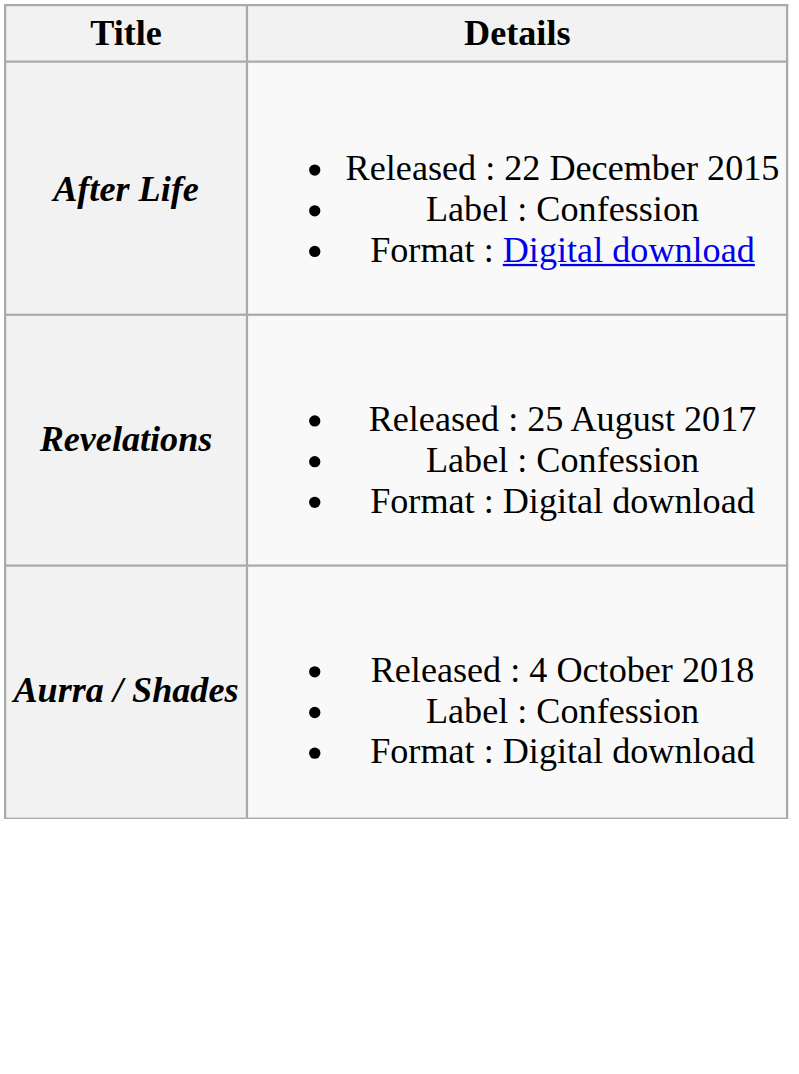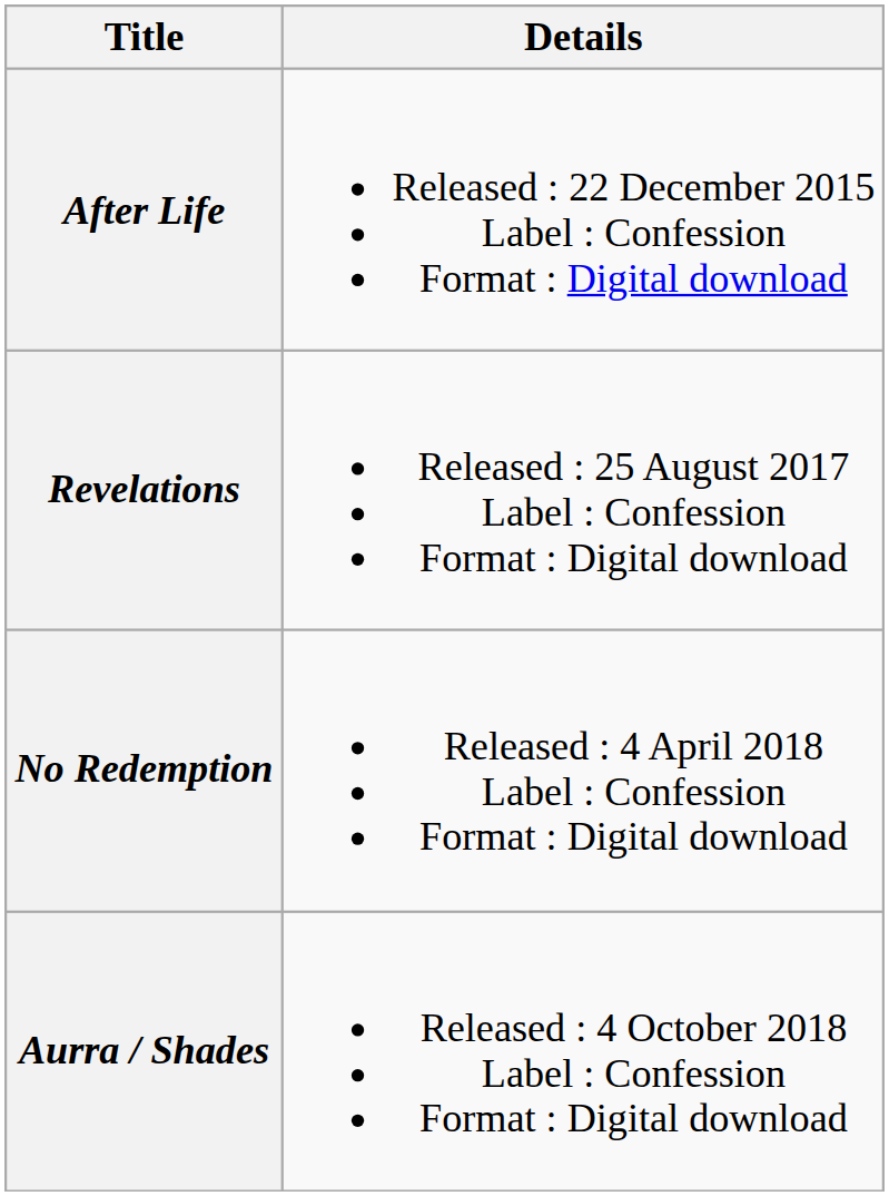+ row: No Redemption | Released : 4 April 2018 Label : Confession Format : Digital download
